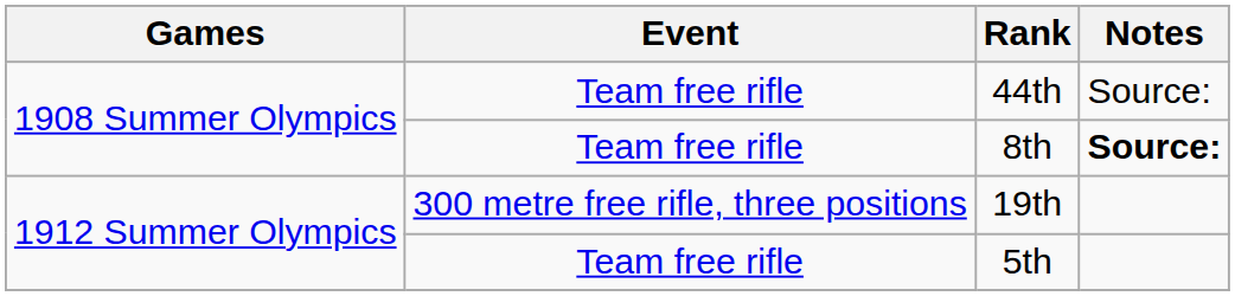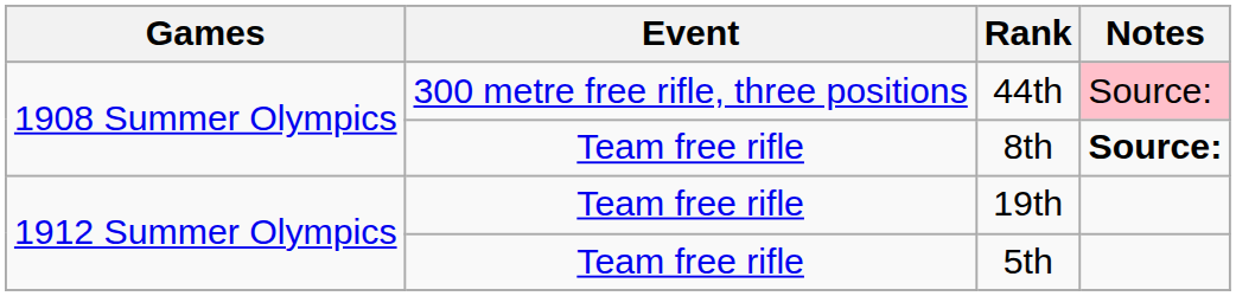44th | Event: Team free rifle -> 300 metre free rifle, three positions
44th | Notes: no background -> pink background
19th | Event: 300 metre free rifle, three positions -> Team free rifle
